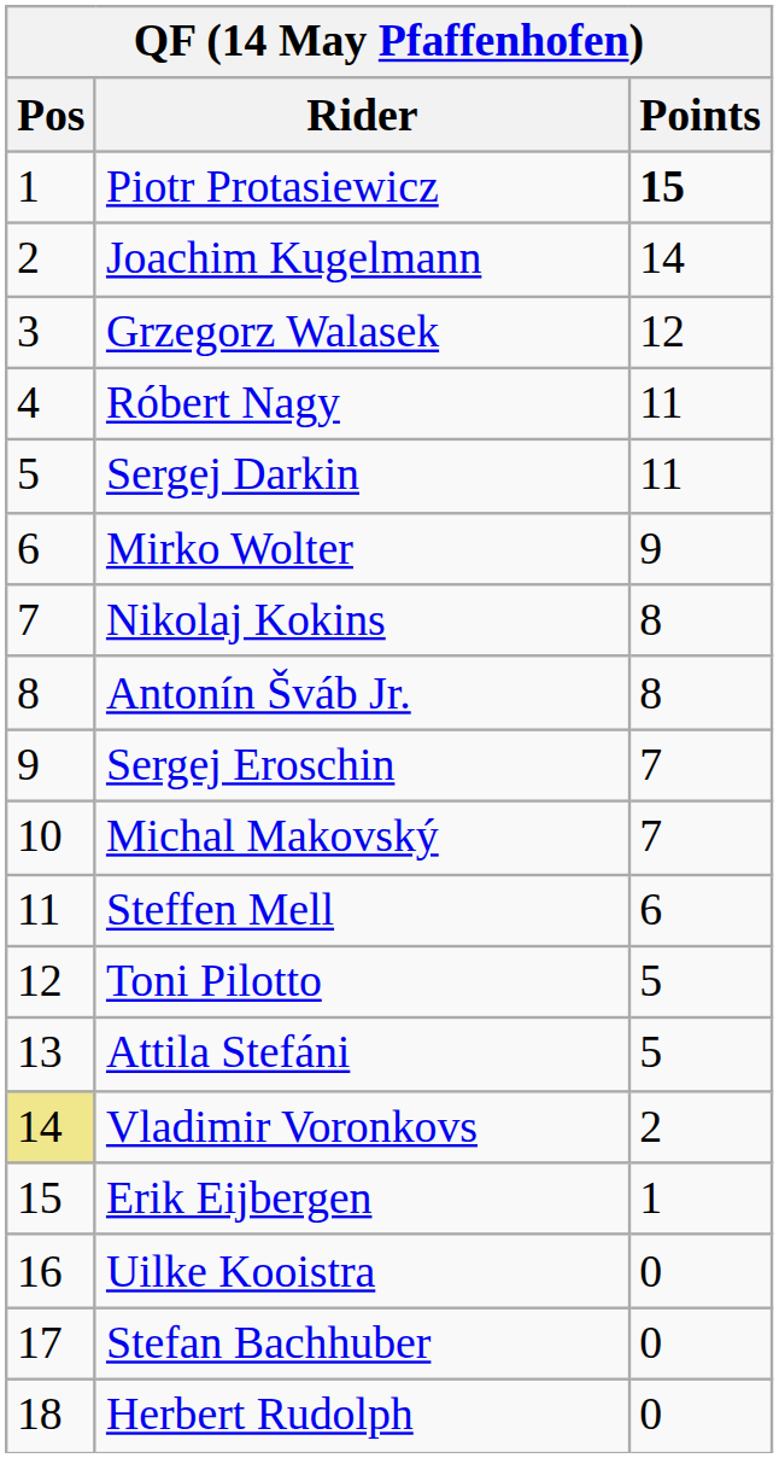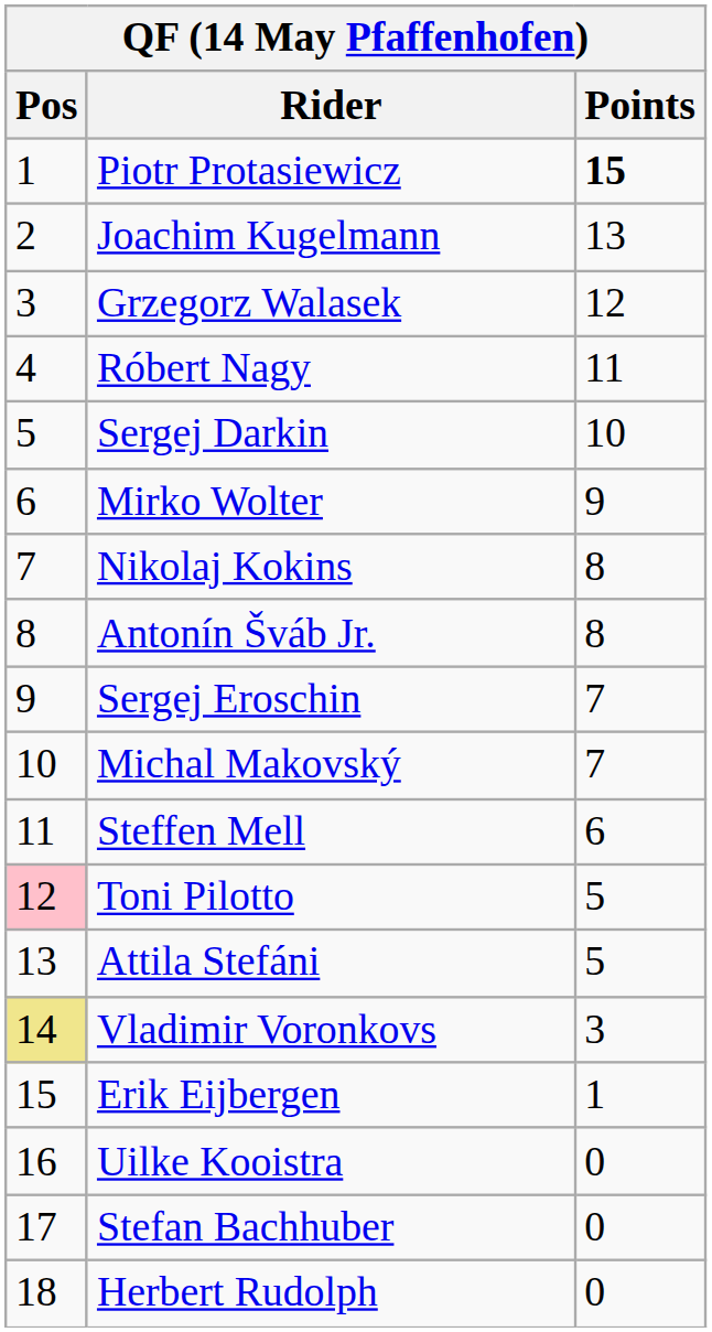Joachim Kugelmann | Points: 14 -> 13
Sergej Darkin | Points: 11 -> 10
Toni Pilotto | Pos: no background -> pink background
Vladimir Voronkovs | Points: 2 -> 3
